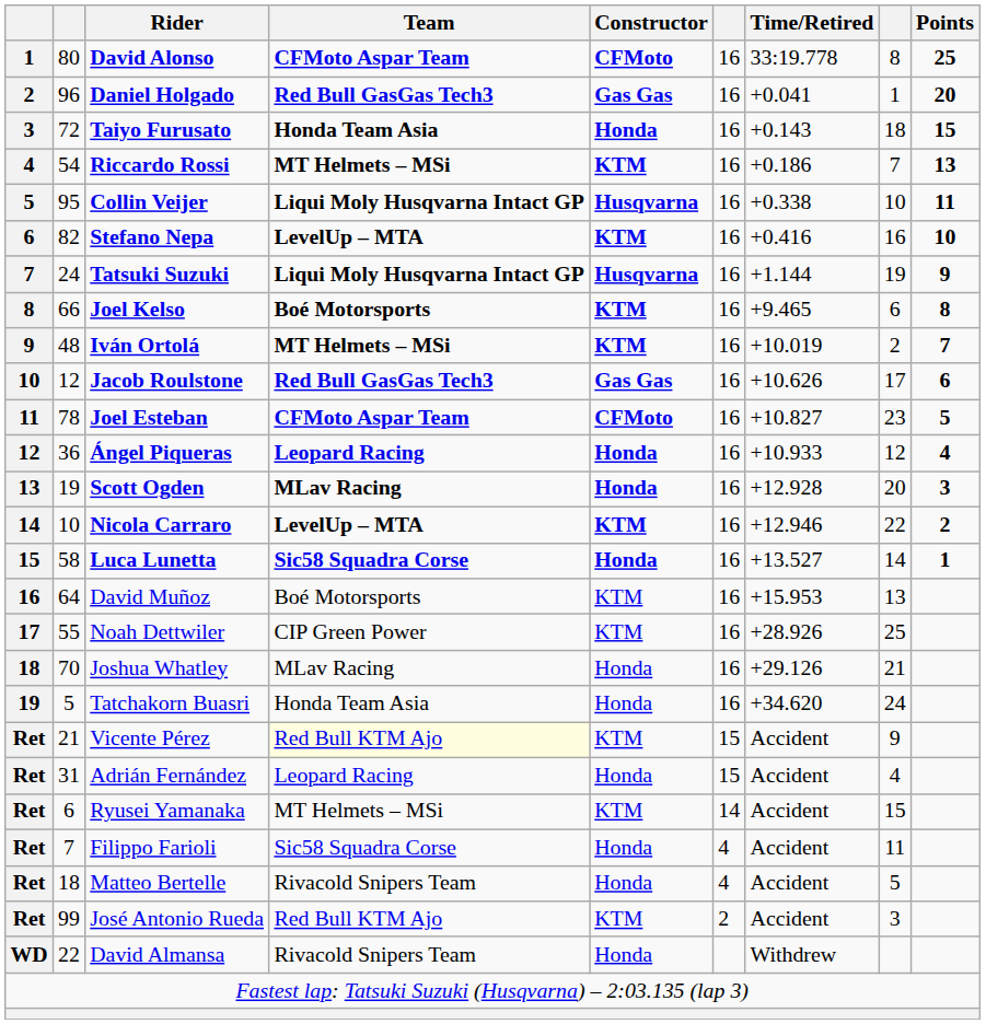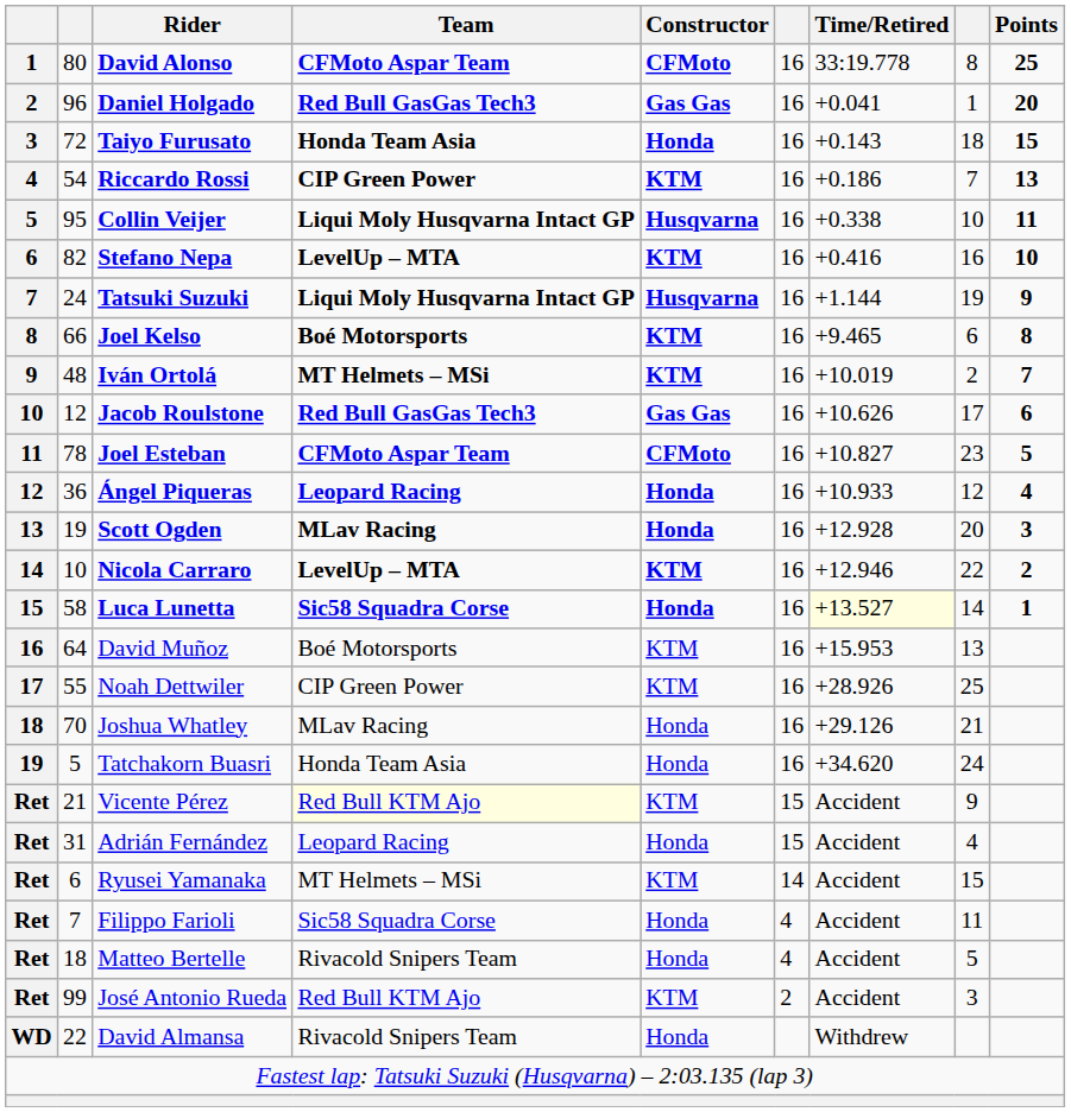Riccardo Rossi | Team: MT Helmets – MSi -> CIP Green Power
Luca Lunetta | Time/Retired: no background -> lightyellow background
